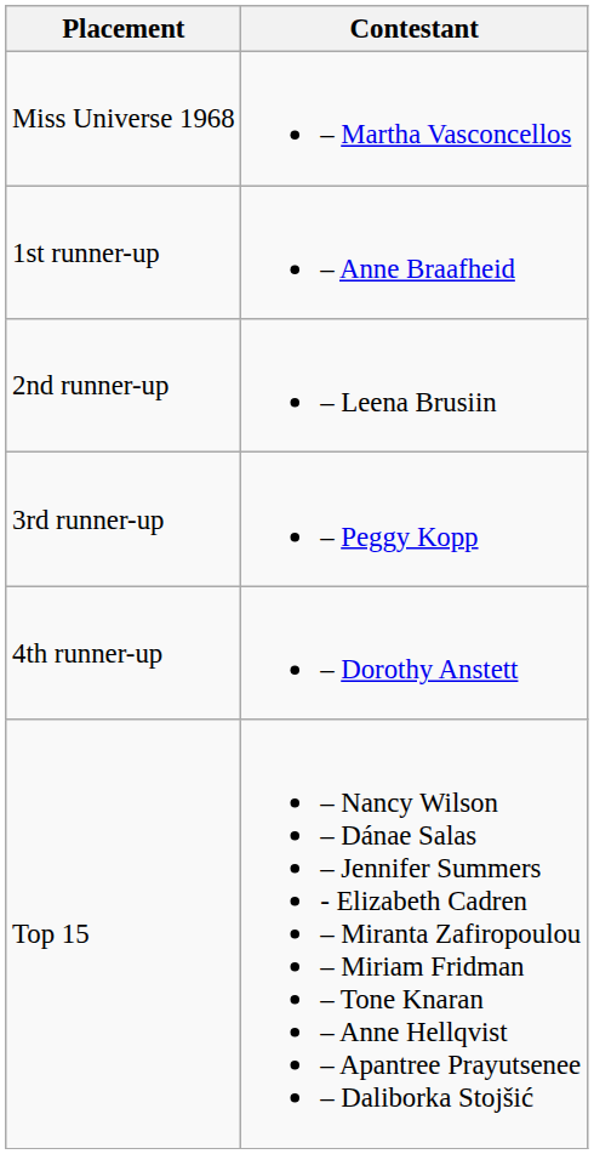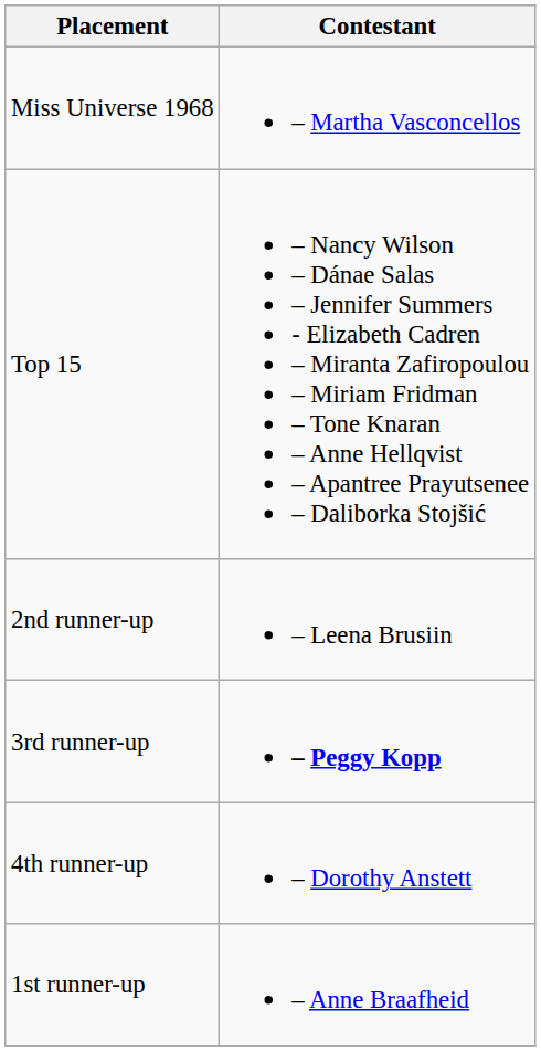rows swapped: 1st runner-up <-> Top 15
3rd runner-up | Contestant: normal -> bold
